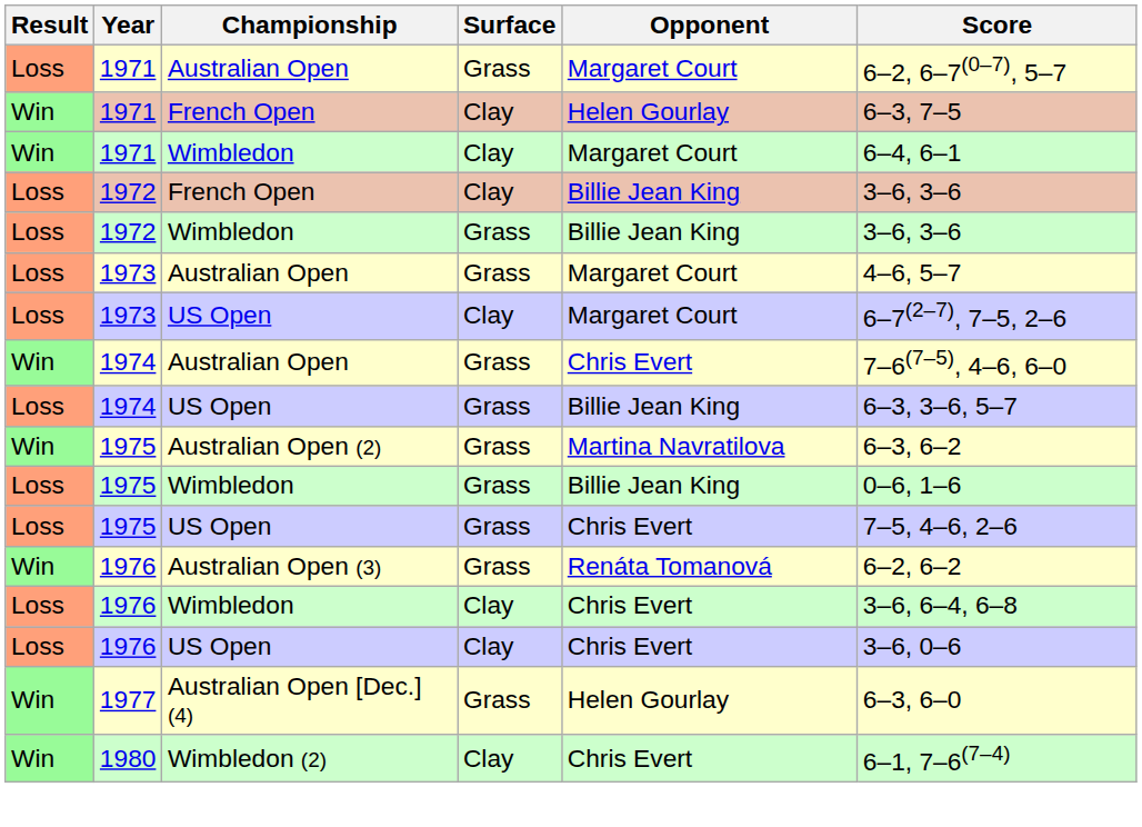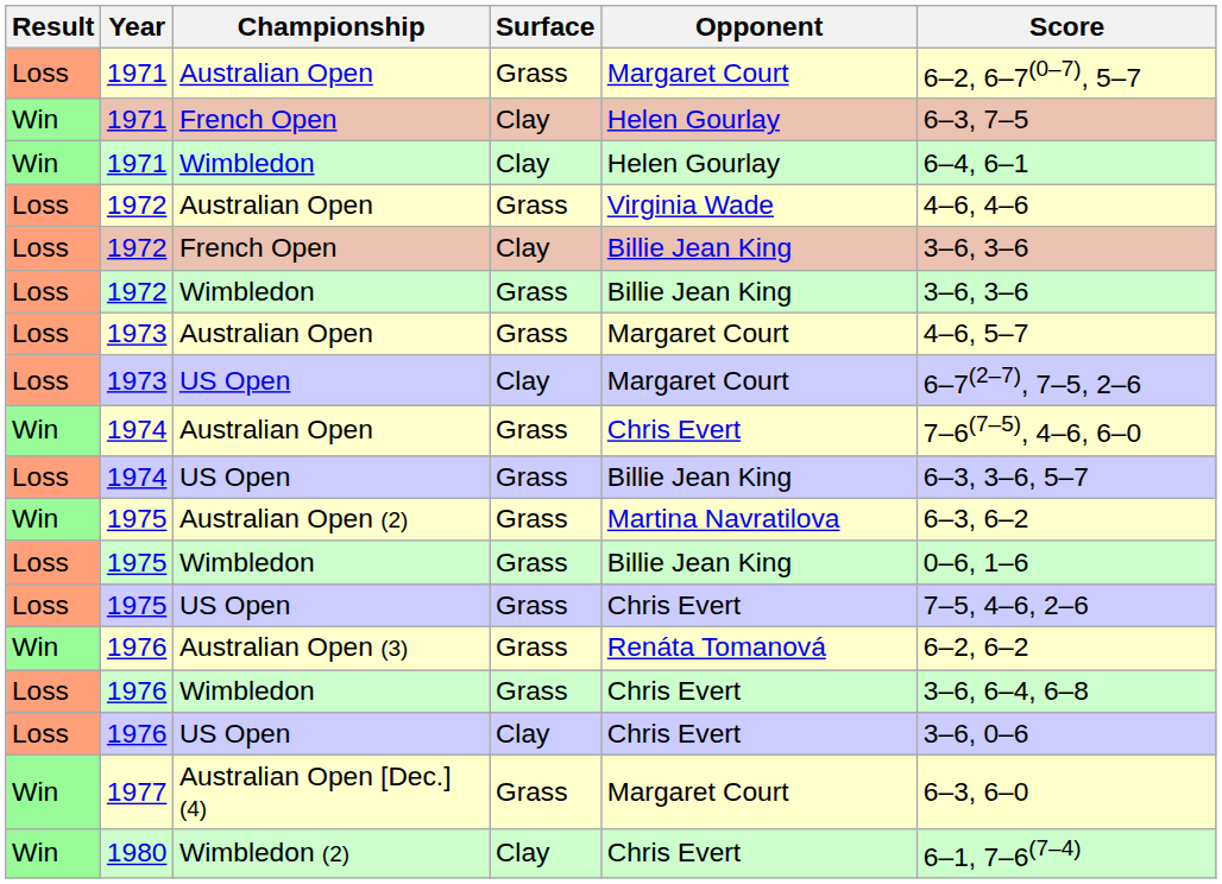1971 / Wimbledon | Opponent: Margaret Court -> Helen Gourlay
+ row: Loss | 1972 | Australian Open | Grass | Virginia Wade | 4–6, 4–6
1976 / Wimbledon | Surface: Clay -> Grass
1977 | Opponent: Helen Gourlay -> Margaret Court
